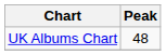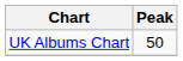UK Albums Chart | Peak: 48 -> 50
